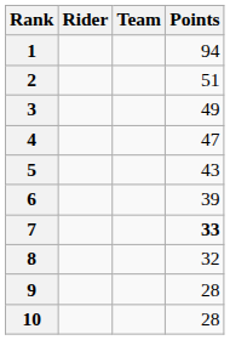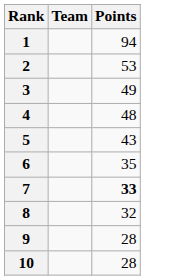- column: Rider
2 | Points: 51 -> 53
4 | Points: 47 -> 48
6 | Points: 39 -> 35
